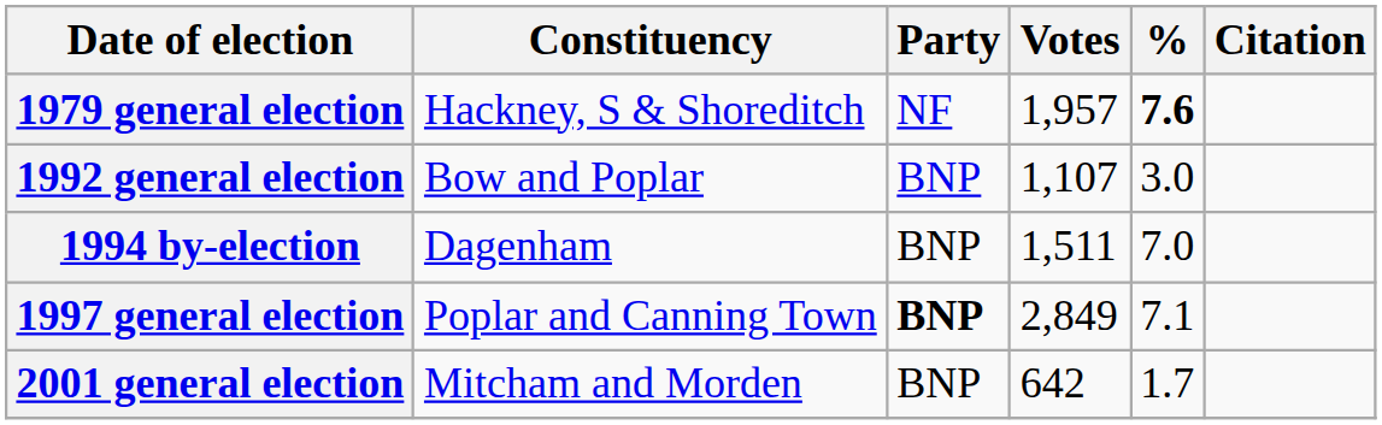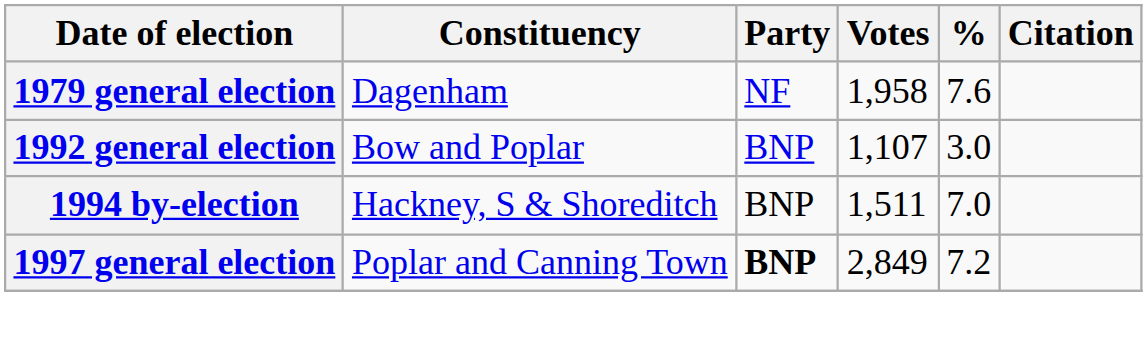1979 general election | Constituency: Hackney, S & Shoreditch -> Dagenham
1979 general election | Votes: 1,957 -> 1,958
1979 general election | %: bold -> normal
1994 by-election | Constituency: Dagenham -> Hackney, S & Shoreditch
1997 general election | %: 7.1 -> 7.2
- row: 2001 general election | Mitcham and Morden | BNP | 642 | 1.7
